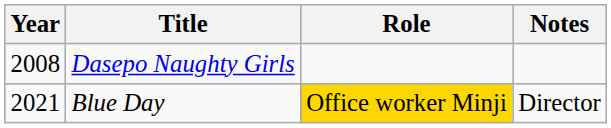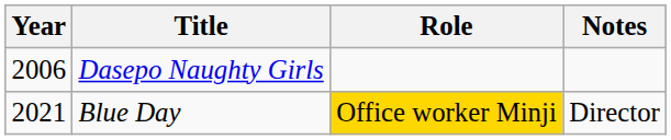Dasepo Naughty Girls | Year: 2008 -> 2006
